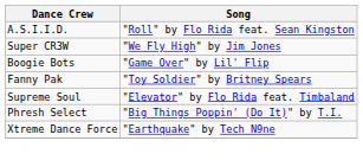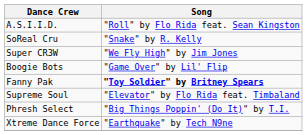+ row: SoReal Cru | "Snake" by R. Kelly
Fanny Pak | Song: normal -> bold
